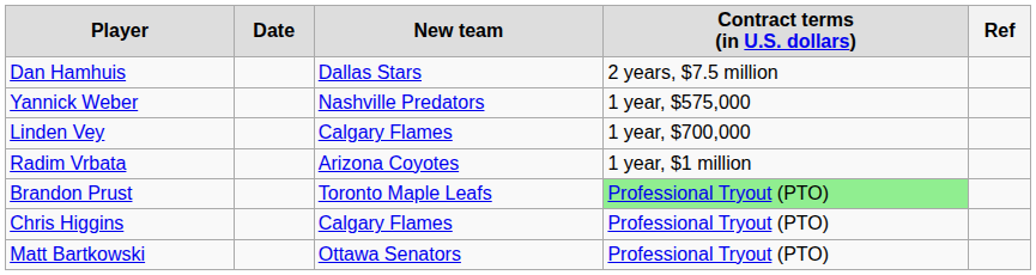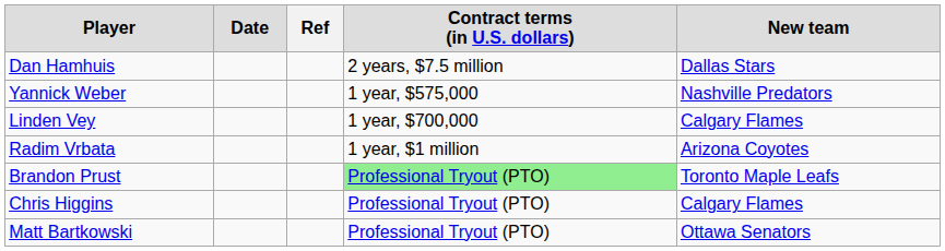columns swapped: New team <-> Ref
